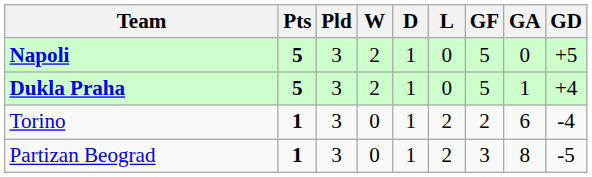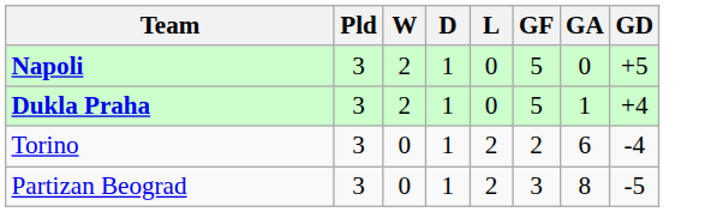- column: Pts | 5 | 5 | 1 | 1
